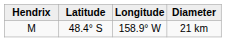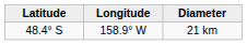- column: Hendrix | M
